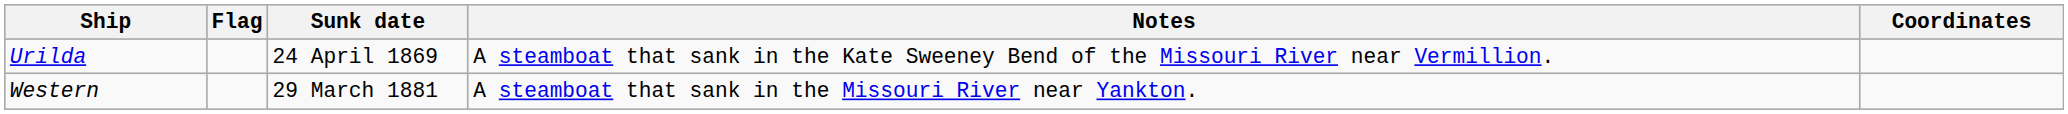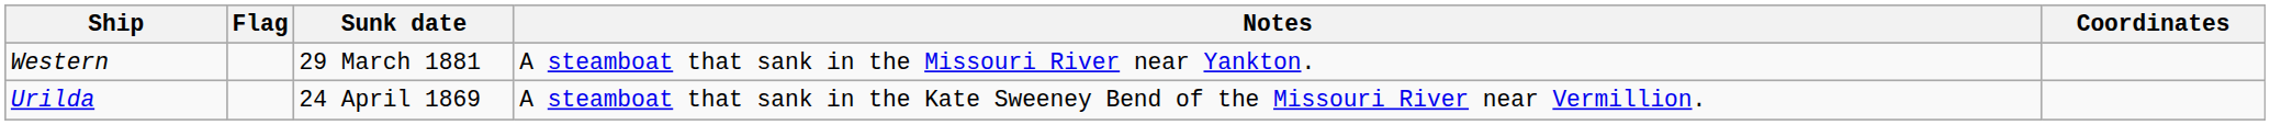rows swapped: Urilda <-> Western
